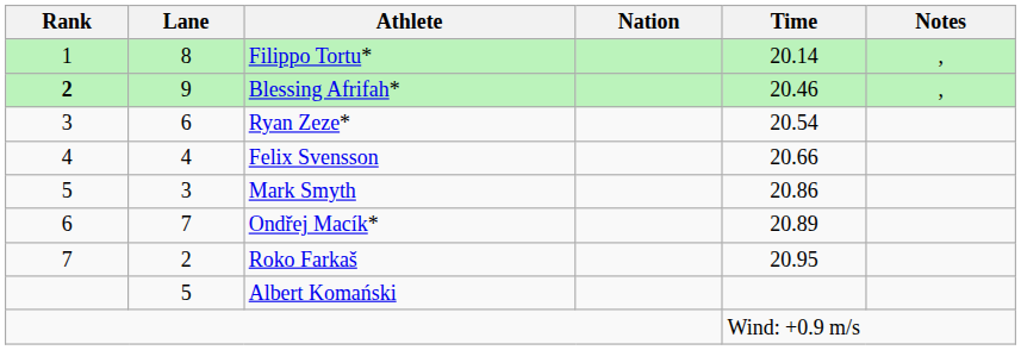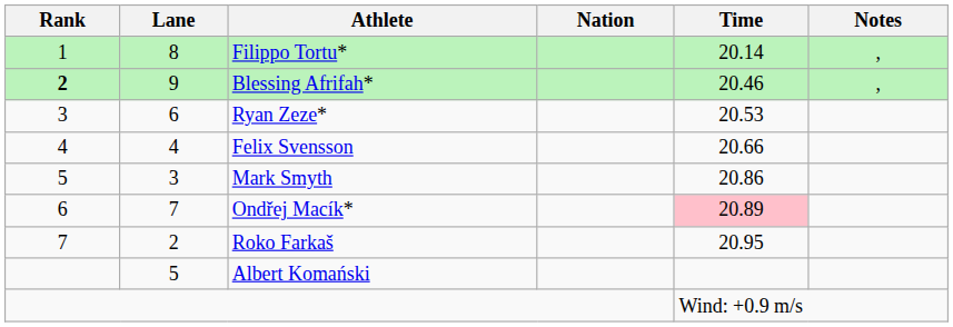Ryan Zeze* | Time: 20.54 -> 20.53
Ondřej Macík* | Time: no background -> pink background
